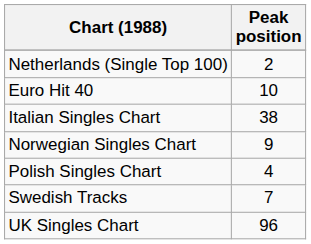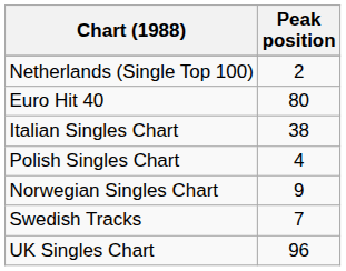Euro Hit 40 | Peak position: 10 -> 80
rows swapped: Norwegian Singles Chart <-> Polish Singles Chart
